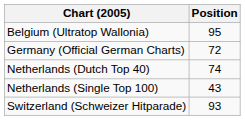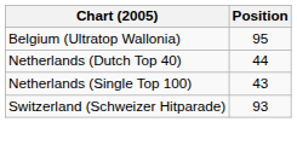- row: Germany (Official German Charts) | 72
Netherlands (Dutch Top 40) | Position: 74 -> 44
